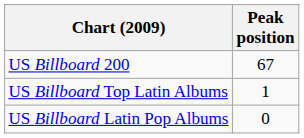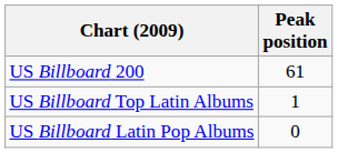US Billboard 200 | Peak position: 67 -> 61
